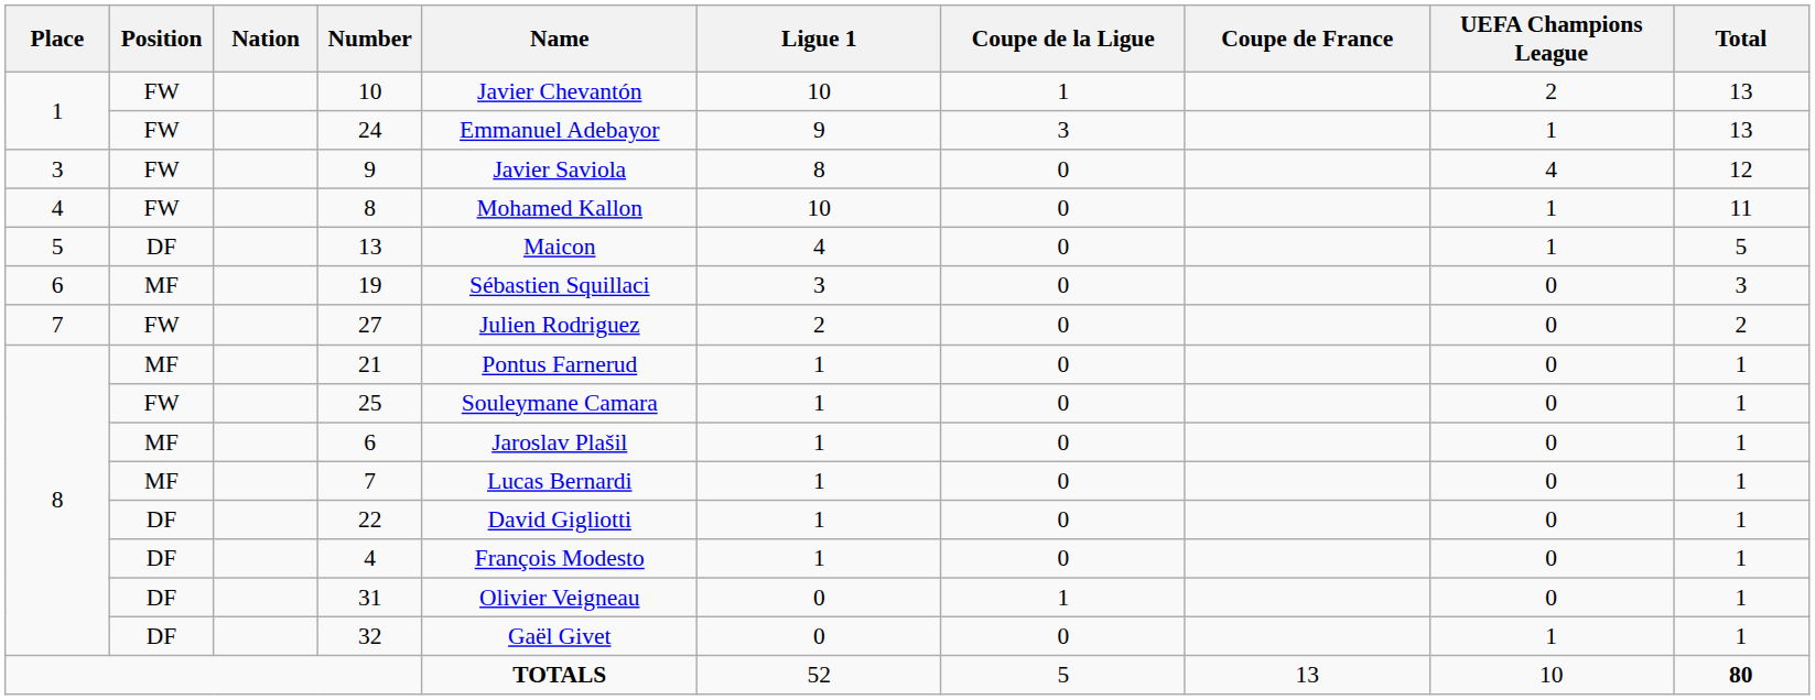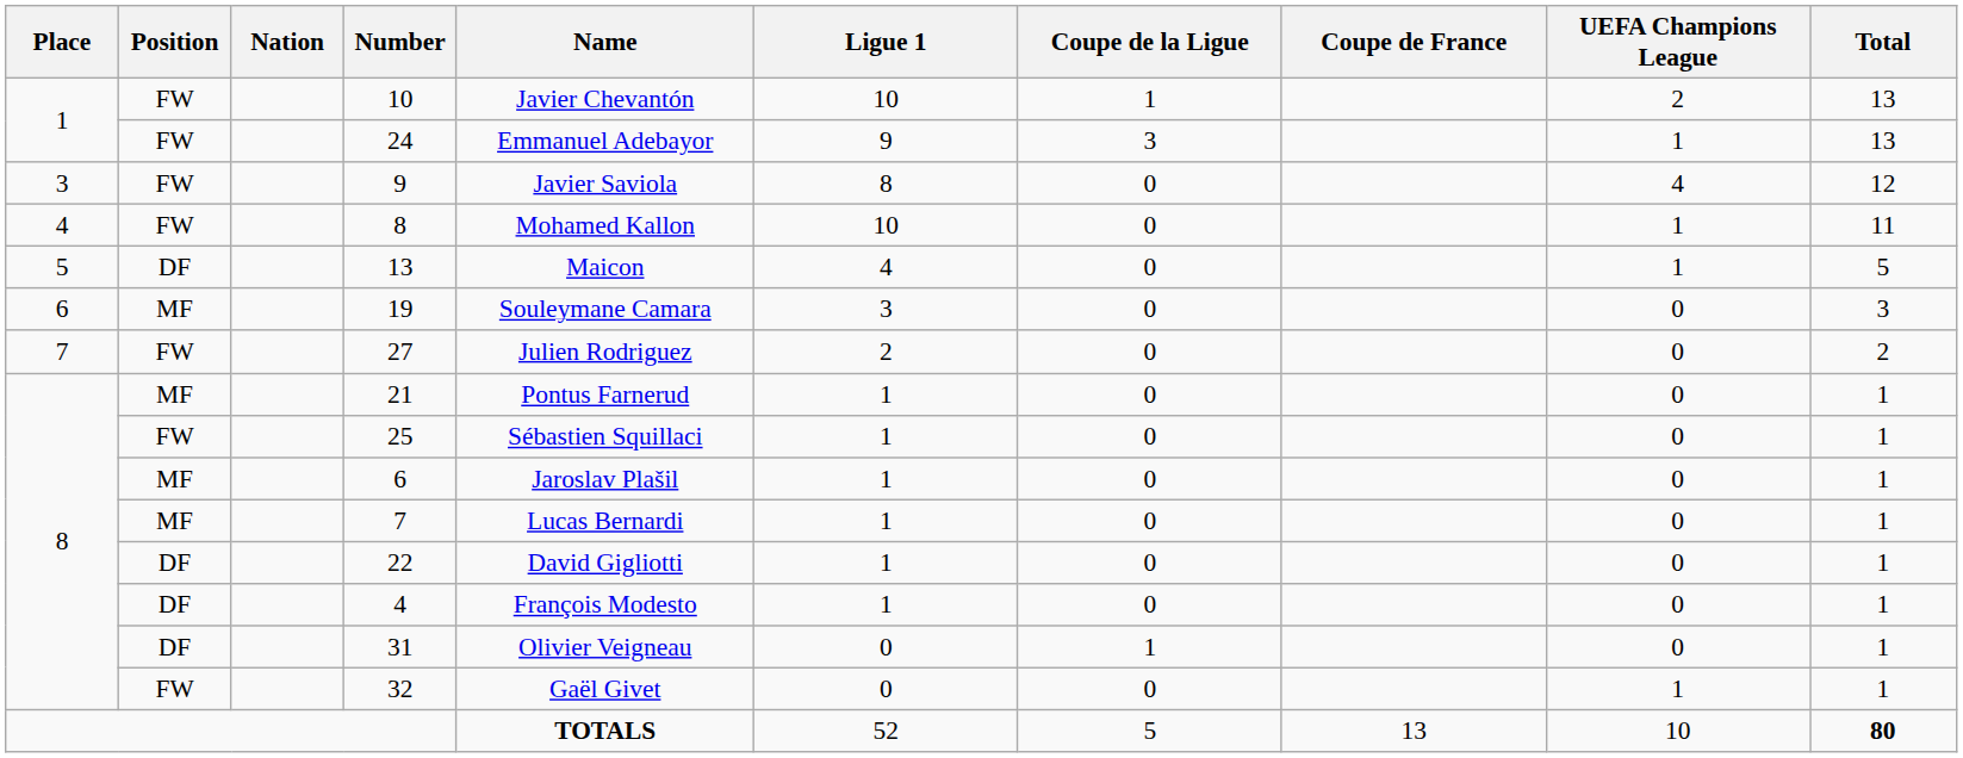19 | Name: Sébastien Squillaci -> Souleymane Camara
25 | Name: Souleymane Camara -> Sébastien Squillaci
32 | Position: DF -> FW
